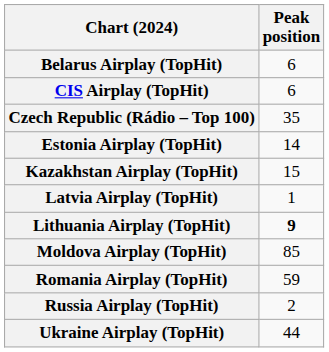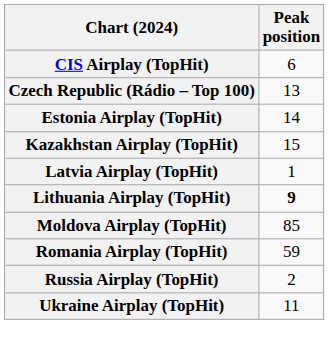- row: Belarus Airplay (TopHit) | 6
Czech Republic (Rádio – Top 100) | Peak position: 35 -> 13
Ukraine Airplay (TopHit) | Peak position: 44 -> 11
